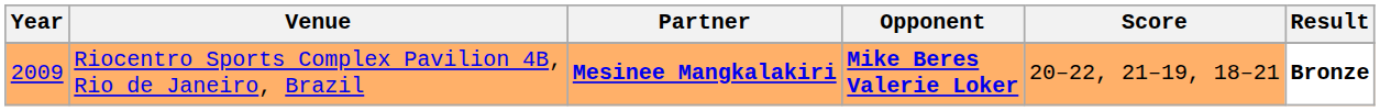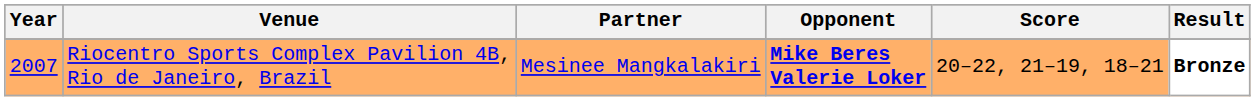Riocentro Sports Complex Pavilion 4B, Rio de Janeiro, Brazil | Year: 2009 -> 2007
Riocentro Sports Complex Pavilion 4B, Rio de Janeiro, Brazil | Partner: bold -> normal
